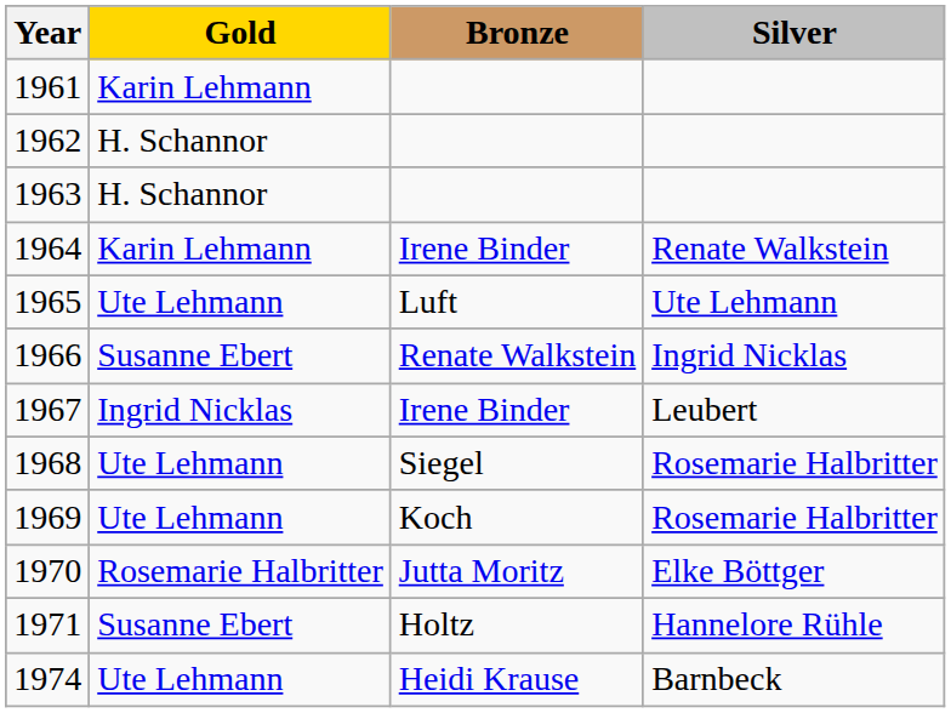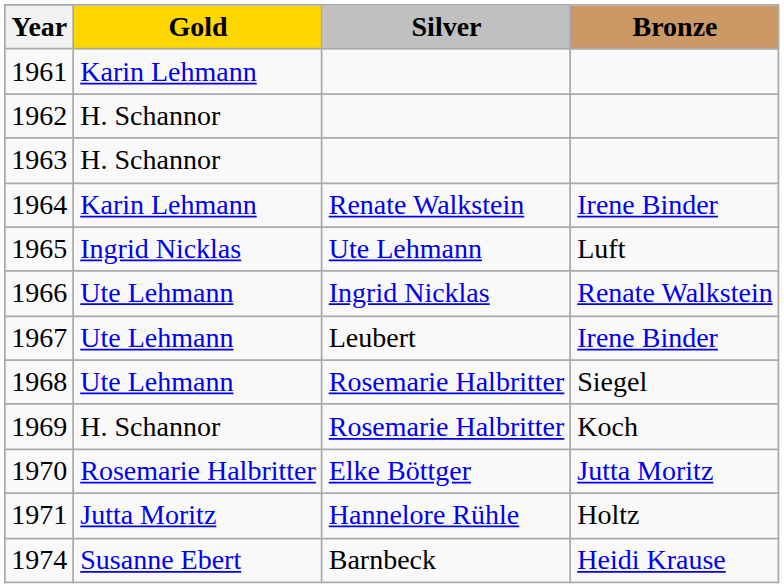columns swapped: Silver <-> Bronze
1965 | Gold: Ute Lehmann -> Ingrid Nicklas
1966 | Gold: Susanne Ebert -> Ute Lehmann
1967 | Gold: Ingrid Nicklas -> Ute Lehmann
1969 | Gold: Ute Lehmann -> H. Schannor
1971 | Gold: Susanne Ebert -> Jutta Moritz
1974 | Gold: Ute Lehmann -> Susanne Ebert
